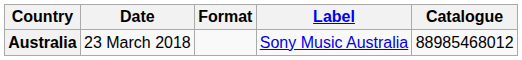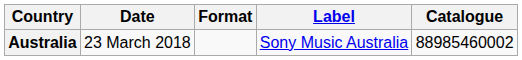Australia | Catalogue: 88985468012 -> 88985460002
